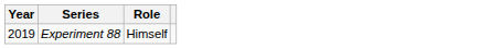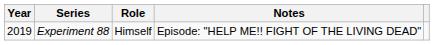+ column: Notes | Episode: "HELP ME!! FIGHT OF THE LIVING DEAD"
